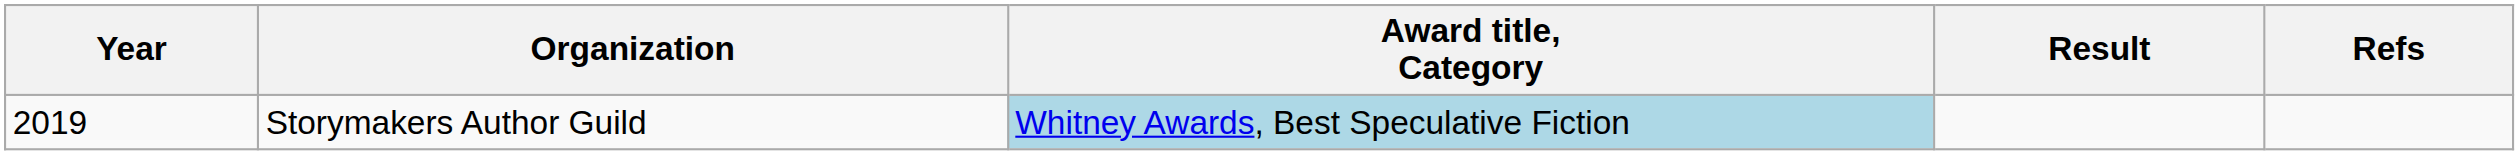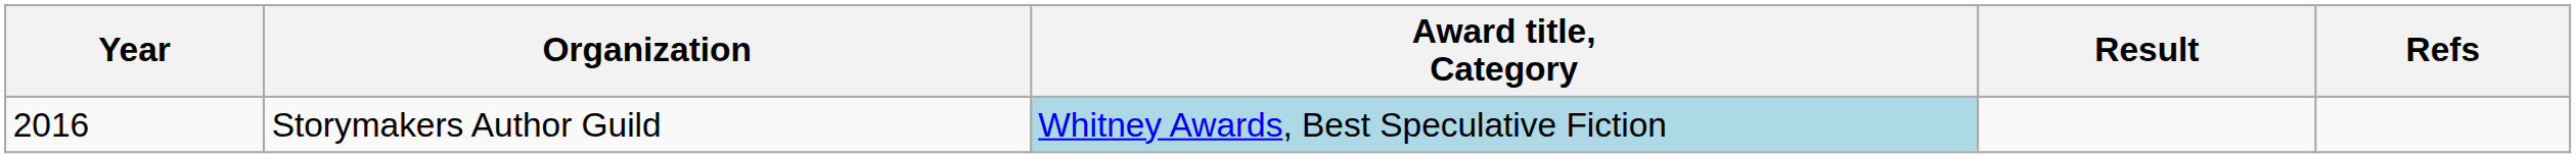Storymakers Author Guild | Year: 2019 -> 2016
